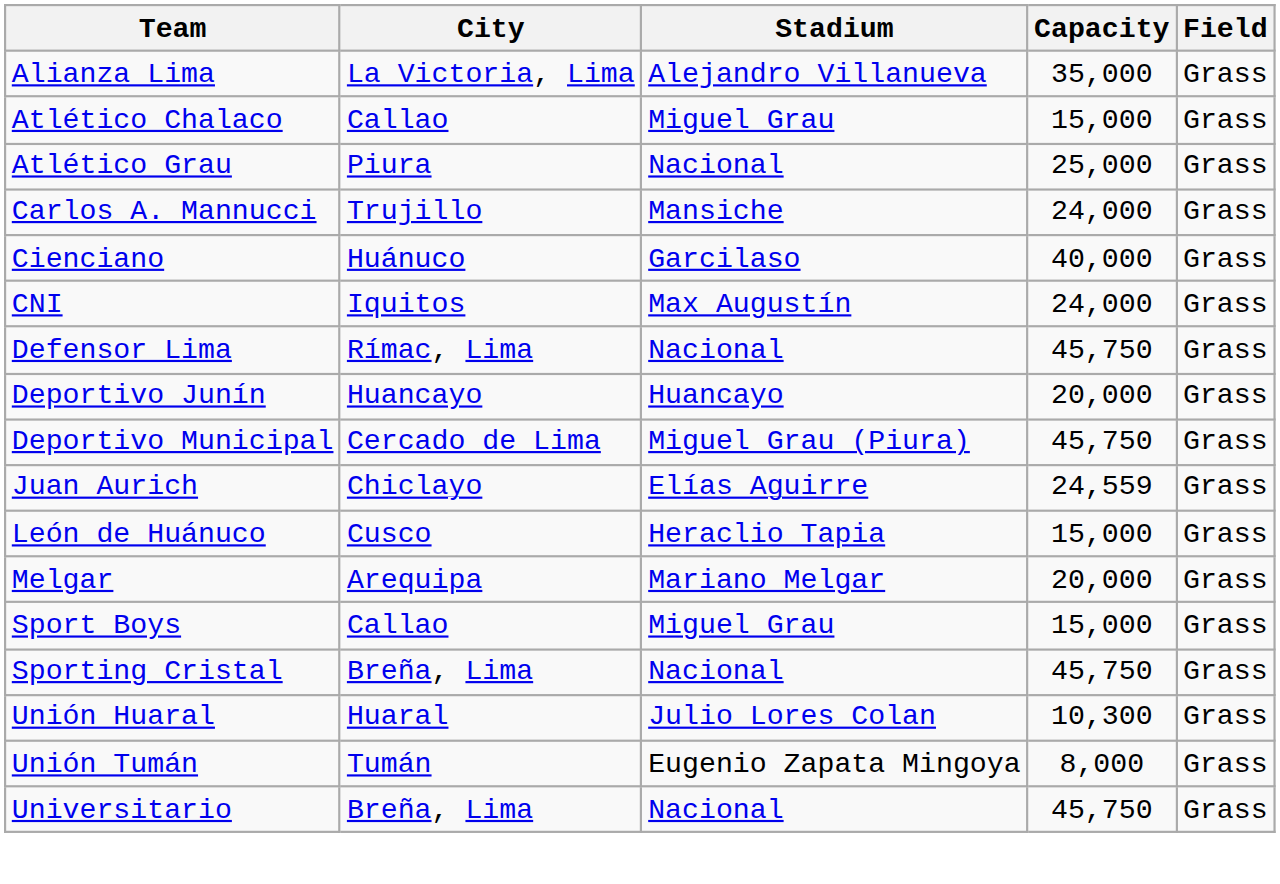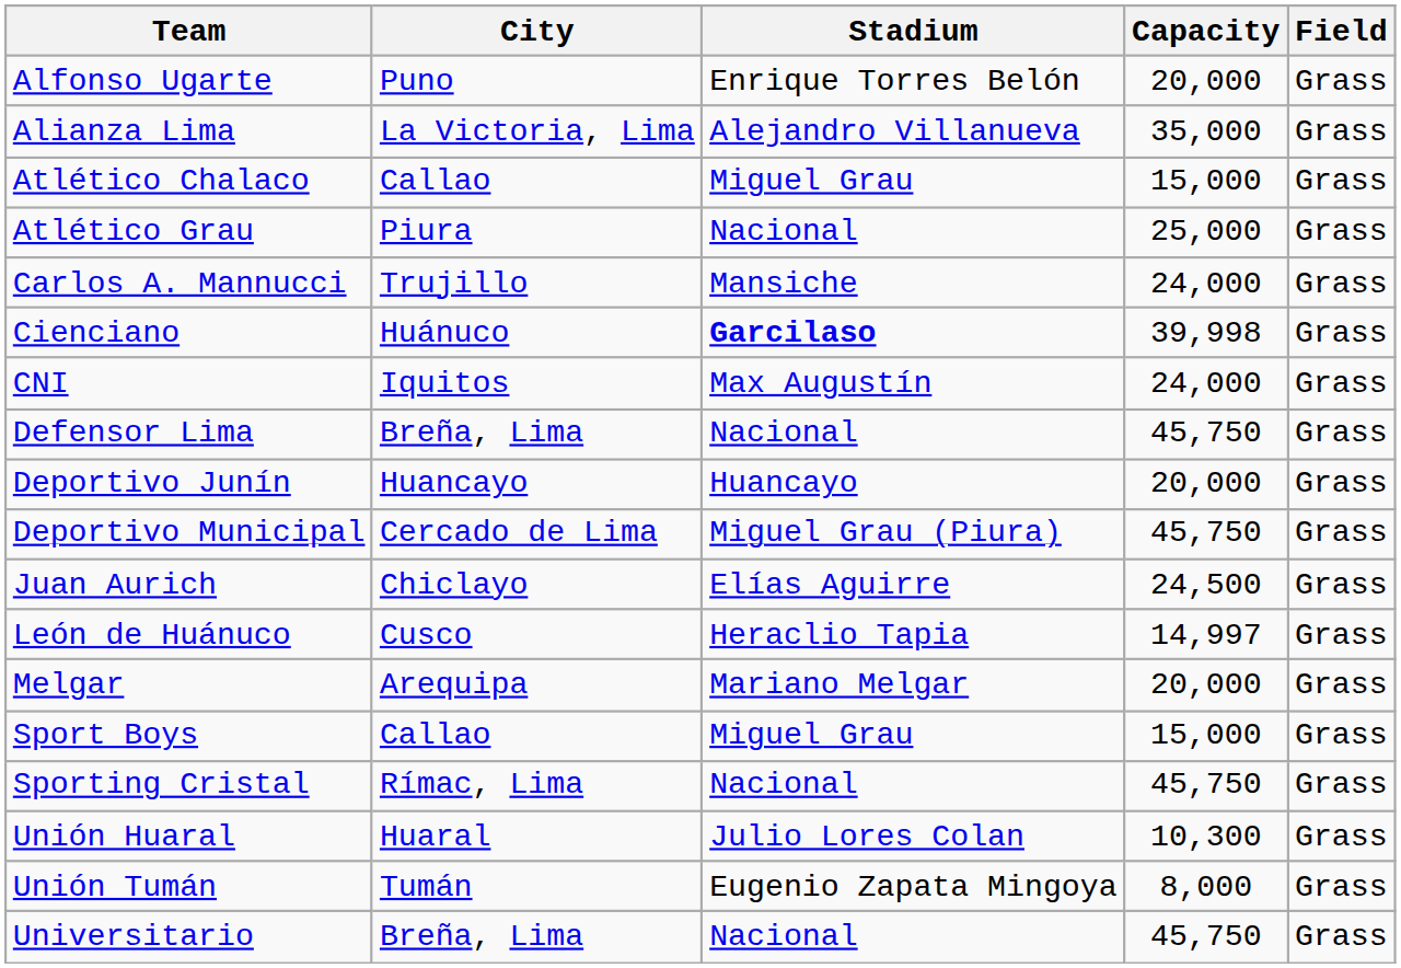+ row: Alfonso Ugarte | Puno | Enrique Torres Belón | 20,000 | Grass
Cienciano | Stadium: normal -> bold
Cienciano | Capacity: 40,000 -> 39,998
Defensor Lima | City: Rímac, Lima -> Breña, Lima
Juan Aurich | Capacity: 24,559 -> 24,500
León de Huánuco | Capacity: 15,000 -> 14,997
Sporting Cristal | City: Breña, Lima -> Rímac, Lima
